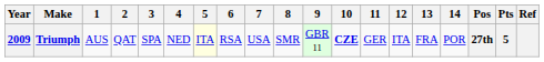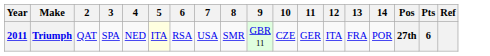- column: 1 | AUS
Triumph | Year: 2009 -> 2011
Triumph | 10: bold -> normal
Triumph | Pts: 5 -> 6
